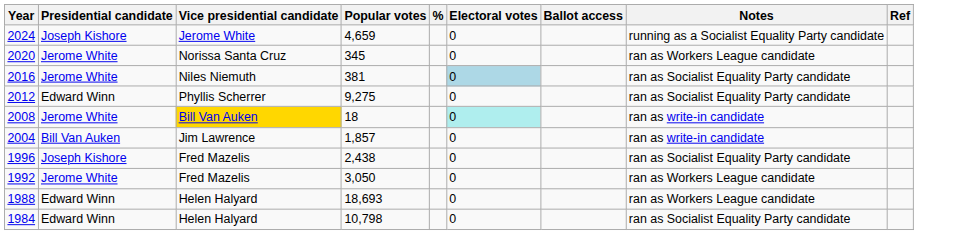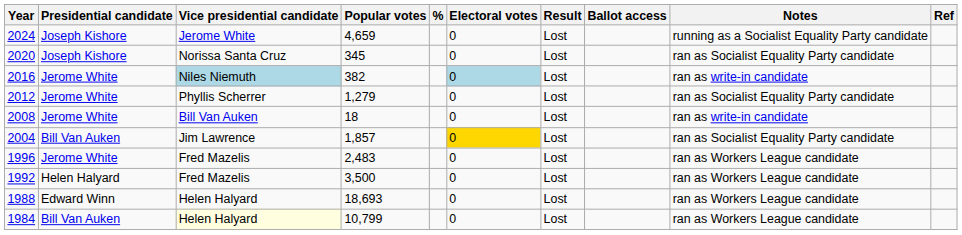+ column: Result | Lost | Lost | Lost | Lost | Lost | Lost | Lost | Lost | Lost | Lost
2020 | Presidential candidate: Jerome White -> Joseph Kishore
2020 | Notes: ran as Workers League candidate -> ran as Socialist Equality Party candidate
2016 | Vice presidential candidate: no background -> lightblue background
2016 | Popular votes: 381 -> 382
2016 | Notes: ran as Socialist Equality Party candidate -> ran as write-in candidate
2012 | Presidential candidate: Edward Winn -> Jerome White
2012 | Popular votes: 9,275 -> 1,279
2008 | Vice presidential candidate: gold background -> no background
2008 | Electoral votes: paleturquoise background -> no background
2004 | Electoral votes: no background -> gold background
2004 | Notes: ran as write-in candidate -> ran as Socialist Equality Party candidate
1996 | Presidential candidate: Joseph Kishore -> Jerome White
1996 | Popular votes: 2,438 -> 2,483
1996 | Notes: ran as Socialist Equality Party candidate -> ran as Workers League candidate
1992 | Presidential candidate: Jerome White -> Helen Halyard
1992 | Popular votes: 3,050 -> 3,500
1984 | Presidential candidate: Edward Winn -> Bill Van Auken
1984 | Vice presidential candidate: no background -> lightyellow background
1984 | Popular votes: 10,798 -> 10,799
1984 | Notes: ran as Socialist Equality Party candidate -> ran as Workers League candidate
